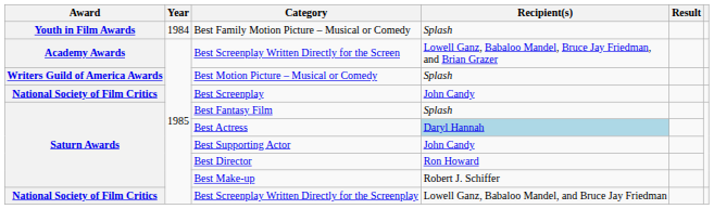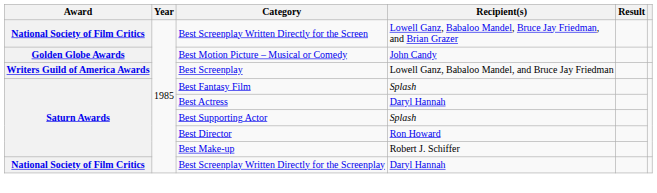- row: Youth in Film Awards | 1984 | Best Family Motion Picture – Musical or Comedy | Splash
Best Screenplay Written Directly for the Screen | Award: Academy Awards -> National Society of Film Critics
Best Motion Picture – Musical or Comedy | Award: Writers Guild of America Awards -> Golden Globe Awards
Best Motion Picture – Musical or Comedy | Recipient(s): Splash -> John Candy
Best Screenplay | Award: National Society of Film Critics -> Writers Guild of America Awards
Best Screenplay | Recipient(s): John Candy -> Lowell Ganz, Babaloo Mandel, and Bruce Jay Friedman
Best Actress | Recipient(s): lightblue background -> no background
Best Supporting Actor | Recipient(s): John Candy -> Splash
Best Screenplay Written Directly for the Screenplay | Recipient(s): Lowell Ganz, Babaloo Mandel, and Bruce Jay Friedman -> Daryl Hannah
